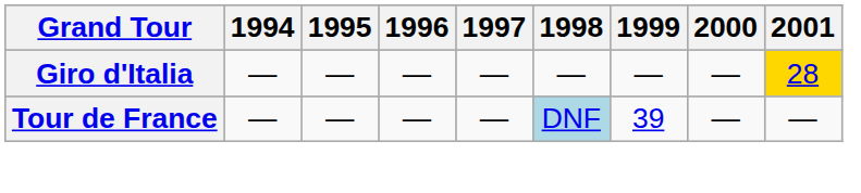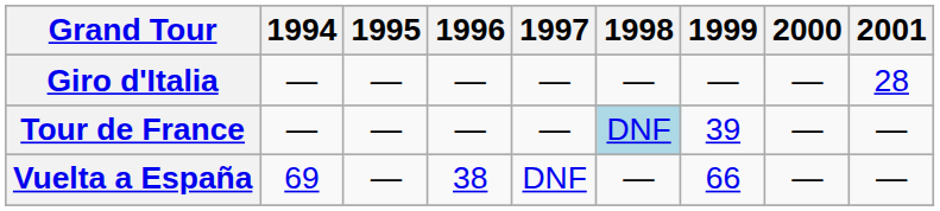Giro d'Italia | 2001: gold background -> no background
+ row: Vuelta a España | 69 | — | 38 | DNF | — | 66 | — | —
